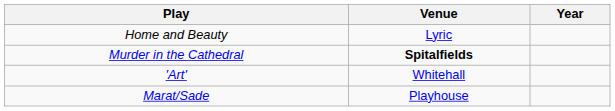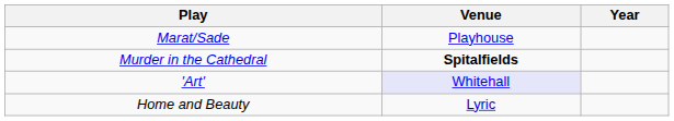rows swapped: Marat/Sade <-> Home and Beauty
'Art' | Venue: no background -> lavender background
